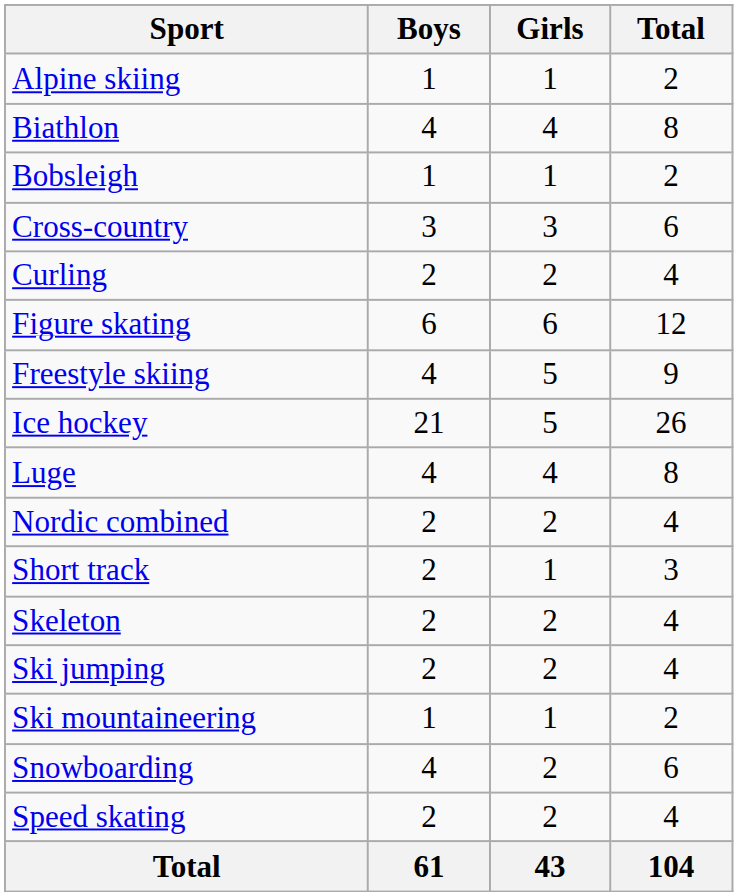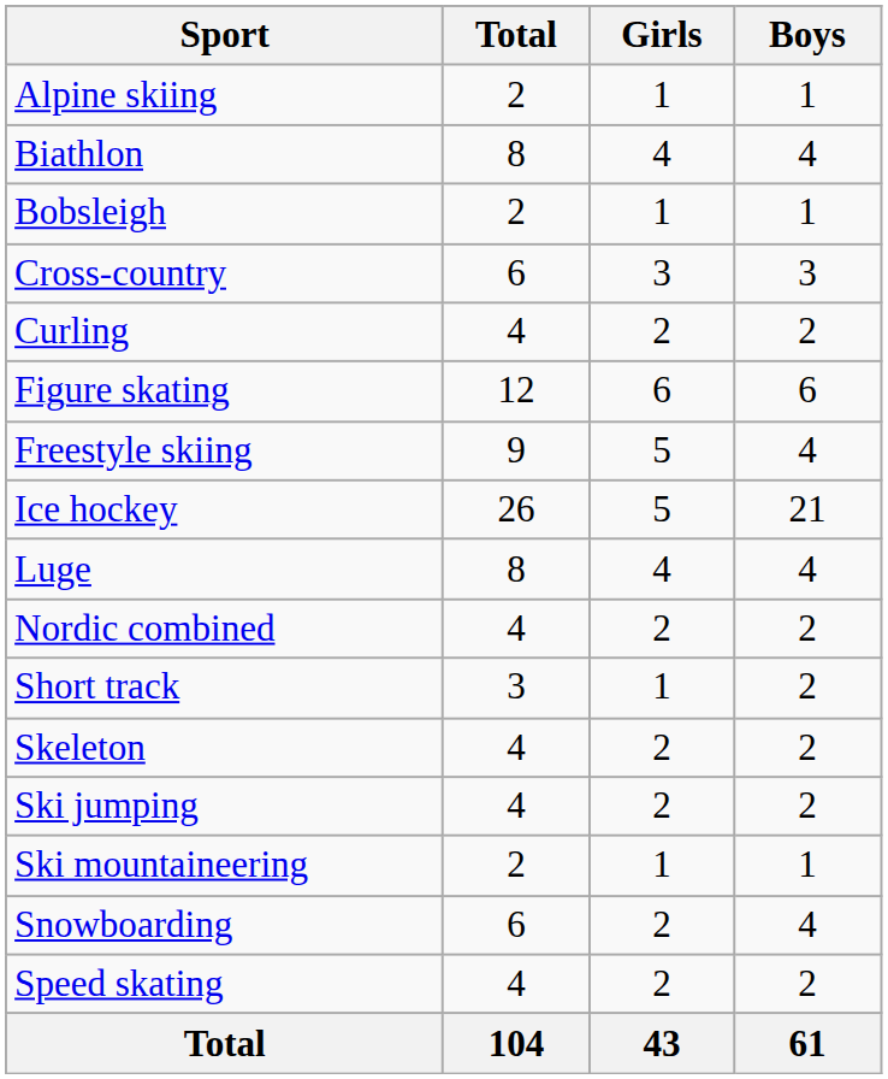columns swapped: Boys <-> Total
